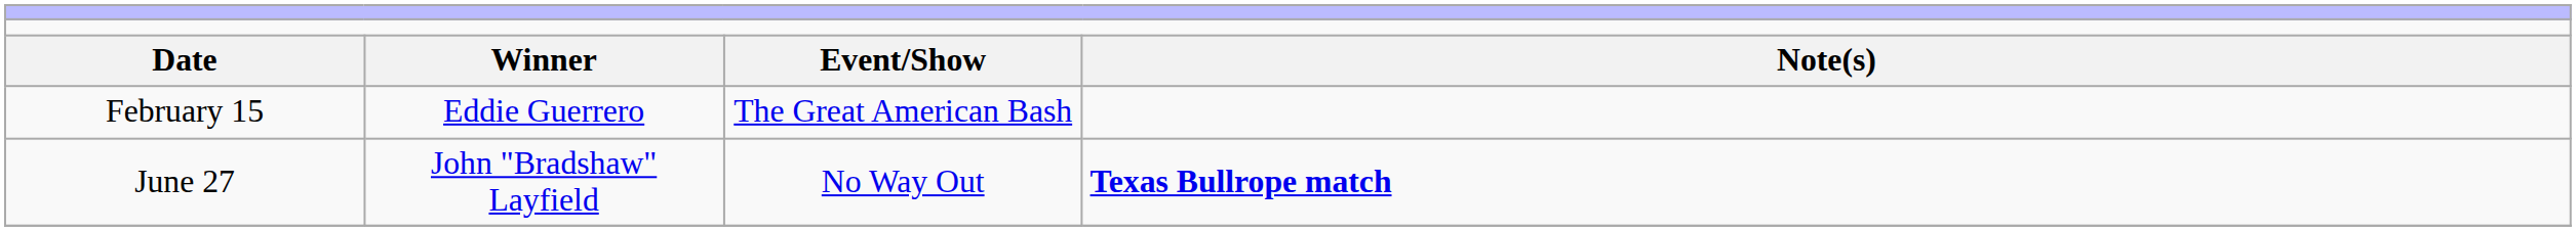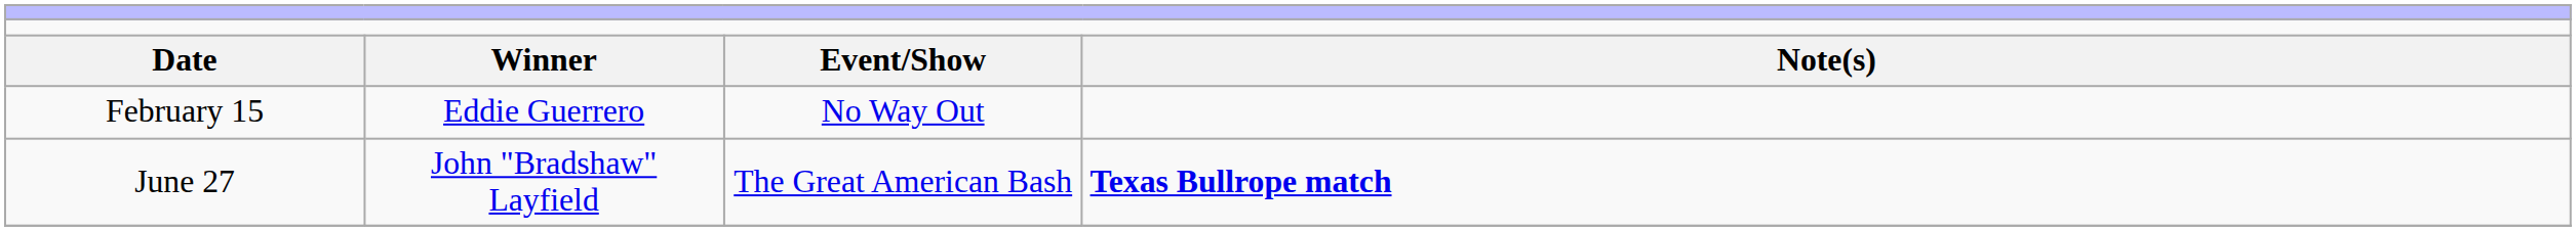February 15 | column 3: The Great American Bash -> No Way Out
June 27 | column 3: No Way Out -> The Great American Bash
